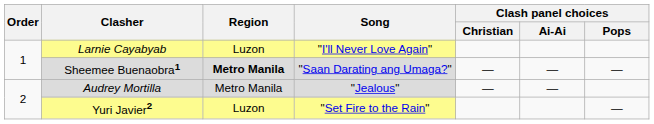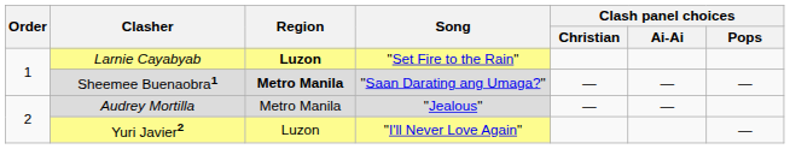Larnie Cayabyab | Region: normal -> bold
Larnie Cayabyab | Song: "I'll Never Love Again" -> "Set Fire to the Rain"
Yuri Javier2 | Song: "Set Fire to the Rain" -> "I'll Never Love Again"
